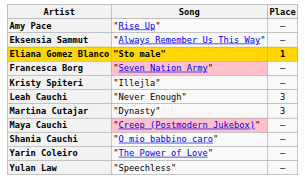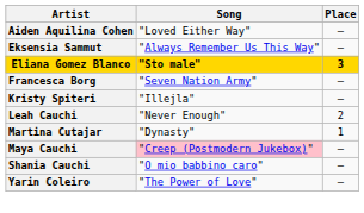+ row: Aiden Aquilina Cohen | "Loved Either Way" | —
- row: Amy Pace | "Rise Up" | —
Eliana Gomez Blanco | Place: 1 -> 3
Francesca Borg | Song: pink background -> no background
Leah Cauchi | Place: 3 -> 2
Martina Cutajar | Place: 3 -> 1
- row: Yulan Law | "Speechless" | —
